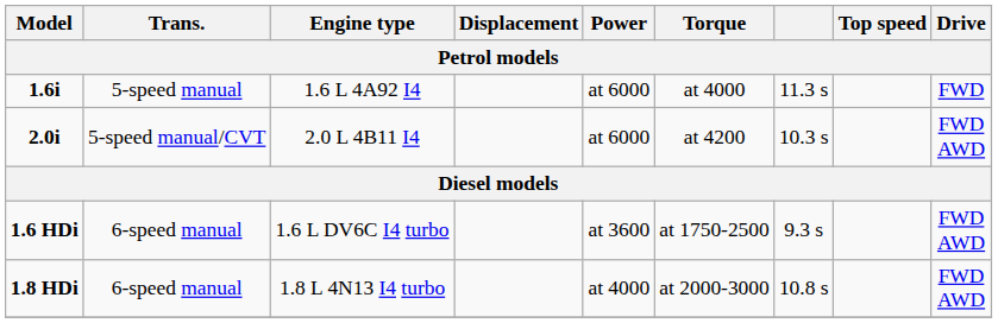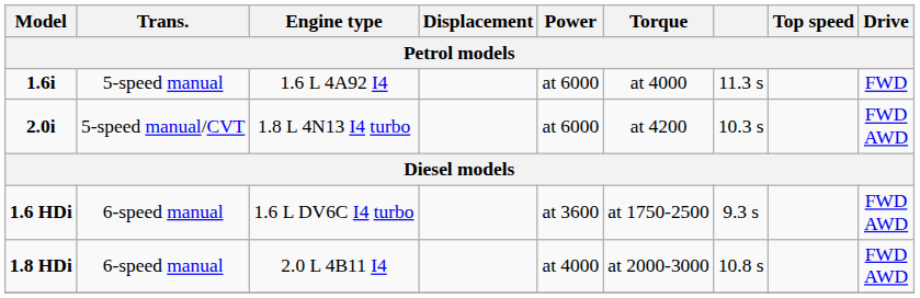2.0i | Engine type: 2.0 L 4B11 I4 -> 1.8 L 4N13 I4 turbo
1.8 HDi | Engine type: 1.8 L 4N13 I4 turbo -> 2.0 L 4B11 I4
